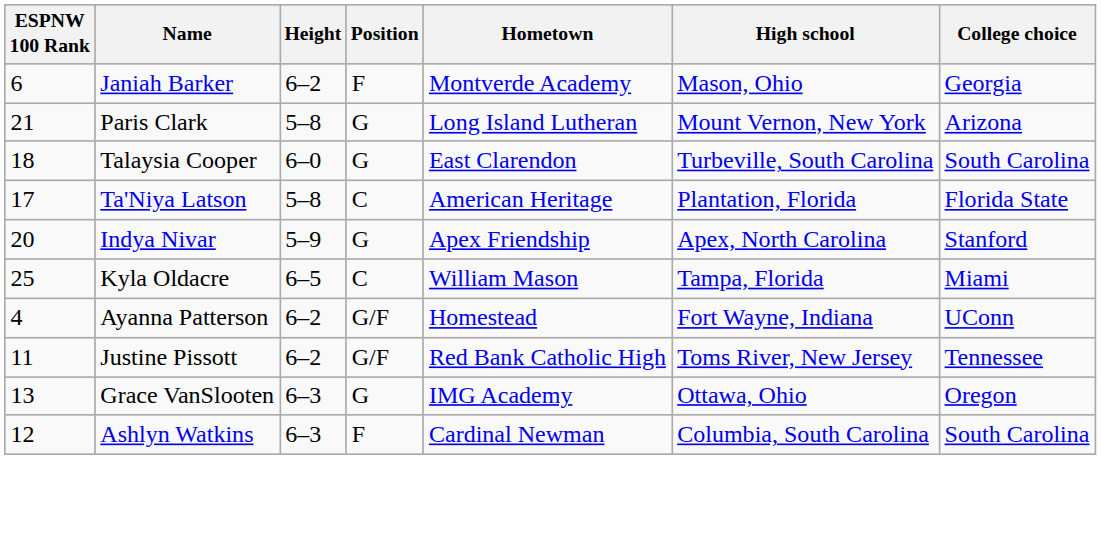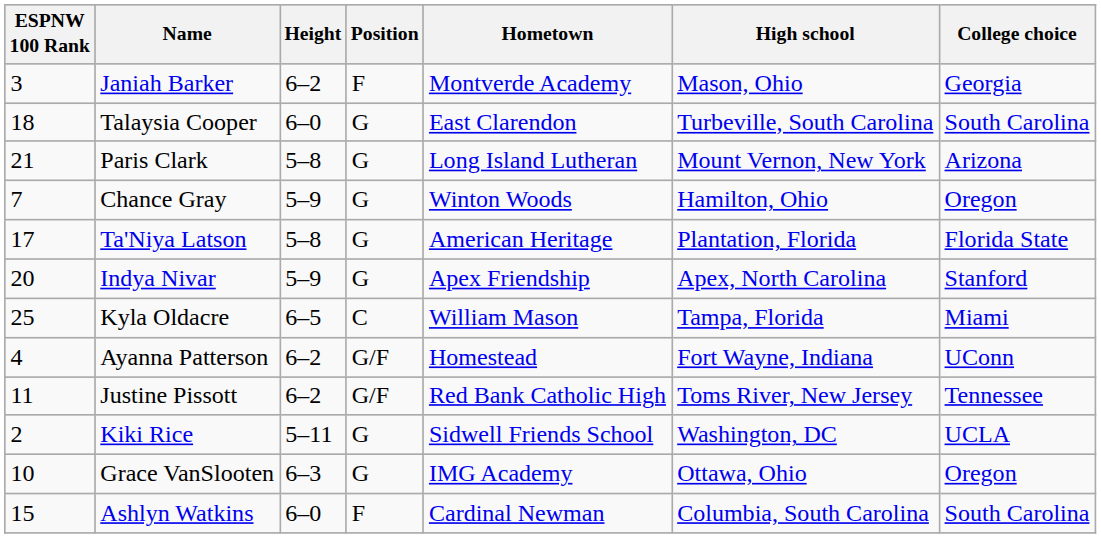Janiah Barker | ESPNW 100 Rank: 6 -> 3
rows swapped: Paris Clark <-> Talaysia Cooper
+ row: 7 | Chance Gray | 5–9 | G | Winton Woods | Hamilton, Ohio | Oregon
Ta'Niya Latson | Position: C -> G
+ row: 2 | Kiki Rice | 5–11 | G | Sidwell Friends School | Washington, DC | UCLA
Grace VanSlooten | ESPNW 100 Rank: 13 -> 10
Ashlyn Watkins | ESPNW 100 Rank: 12 -> 15
Ashlyn Watkins | Height: 6–3 -> 6–0
